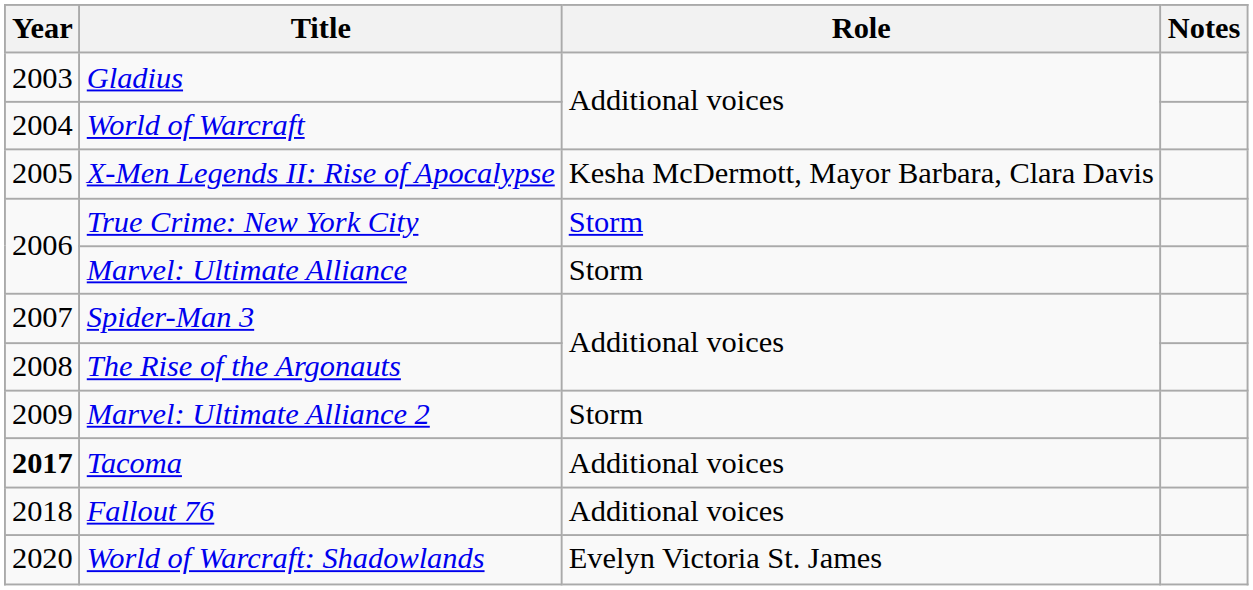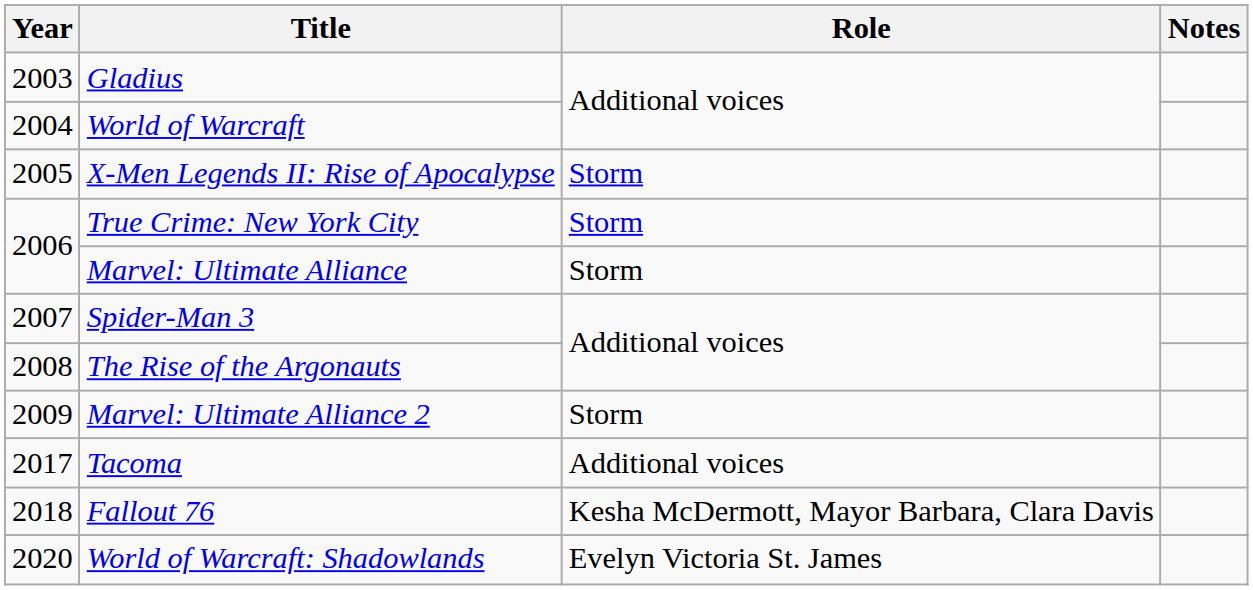X-Men Legends II: Rise of Apocalypse | Role: Kesha McDermott, Mayor Barbara, Clara Davis -> Storm
Tacoma | Year: bold -> normal
Fallout 76 | Role: Additional voices -> Kesha McDermott, Mayor Barbara, Clara Davis
